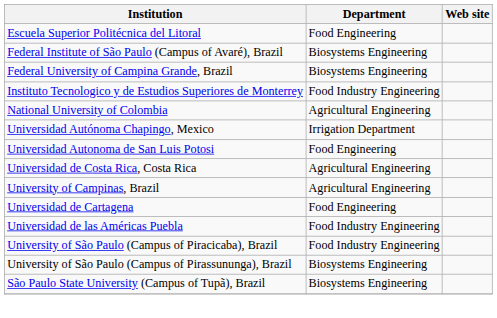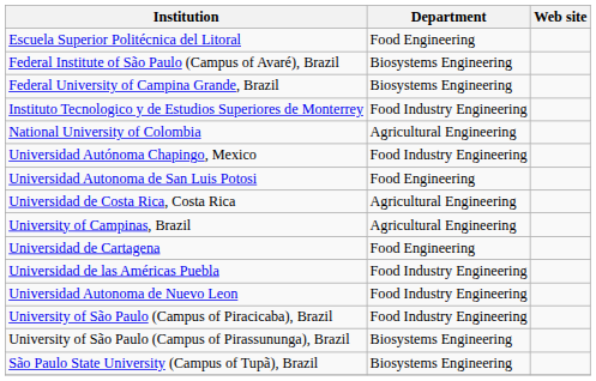Universidad Autónoma Chapingo, Mexico | Department: Irrigation Department -> Food Industry Engineering
+ row: Universidad Autonoma de Nuevo Leon | Food Industry Engineering
